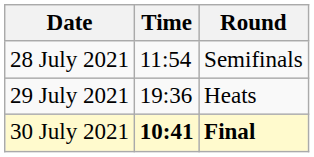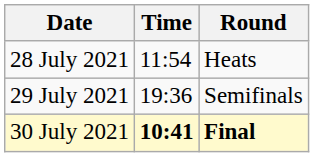28 July 2021 | Round: Semifinals -> Heats
29 July 2021 | Round: Heats -> Semifinals
